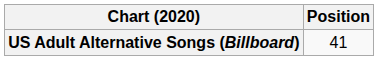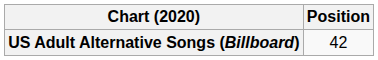US Adult Alternative Songs (Billboard) | Position: 41 -> 42
